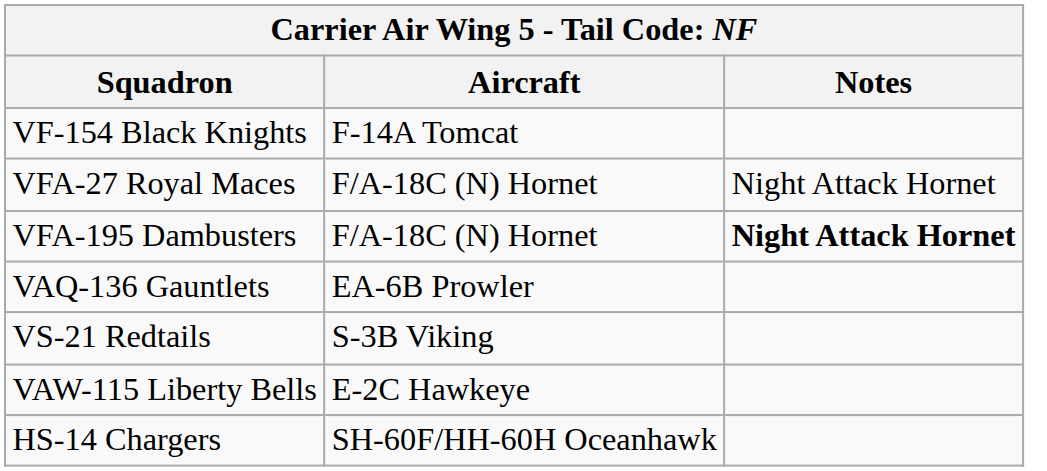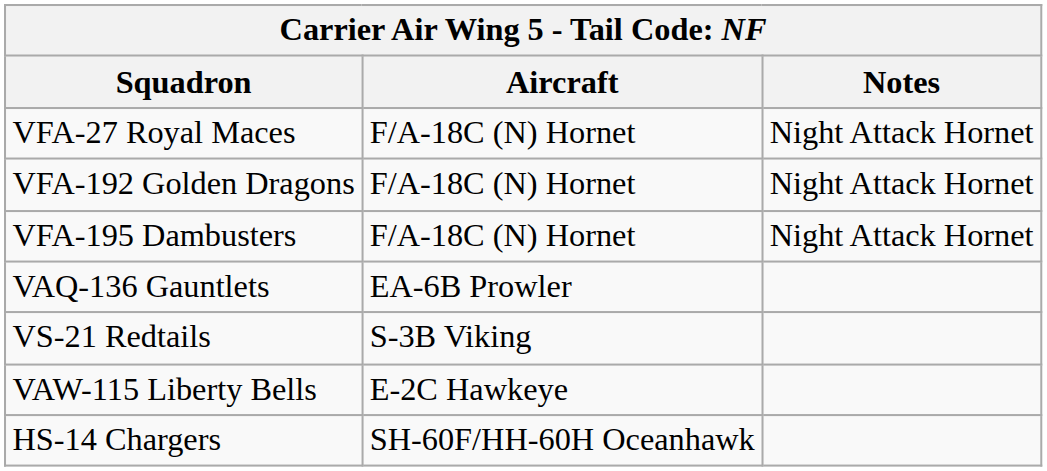- row: VF-154 Black Knights | F-14A Tomcat
+ row: VFA-192 Golden Dragons | F/A-18C (N) Hornet | Night Attack Hornet
VFA-195 Dambusters | Notes: bold -> normal
